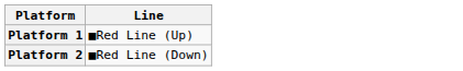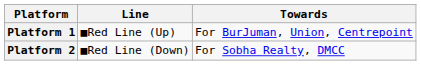+ column: Towards | For BurJuman, Union, Centrepoint | For Sobha Realty, DMCC
